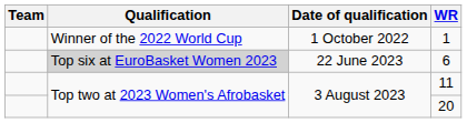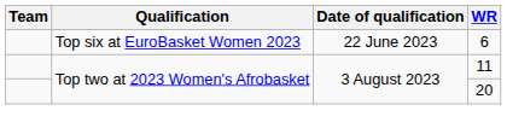- row: Winner of the 2022 World Cup | 1 October 2022 | 1
6 | Qualification: lightgrey background -> no background
